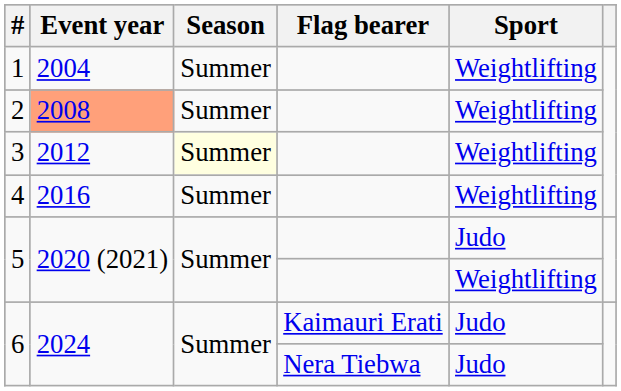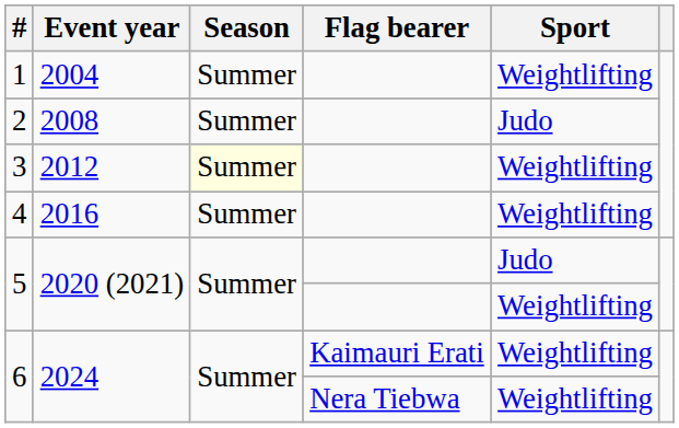2 | Event year: lightsalmon background -> no background
2 | Sport: Weightlifting -> Judo
6 / Kaimauri Erati | Sport: Judo -> Weightlifting
6 / Nera Tiebwa | Sport: Judo -> Weightlifting
